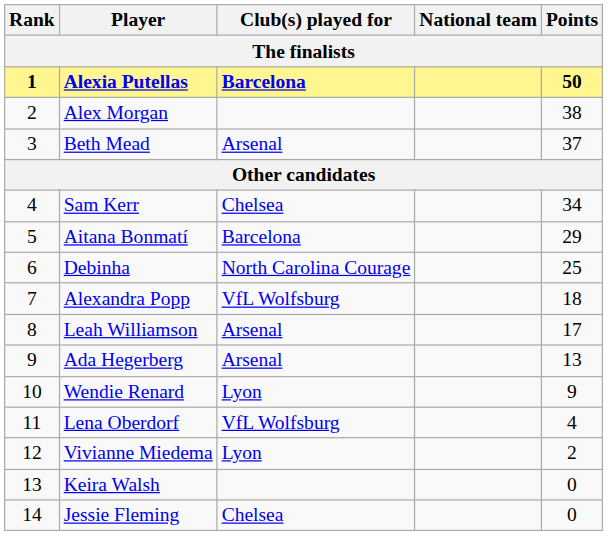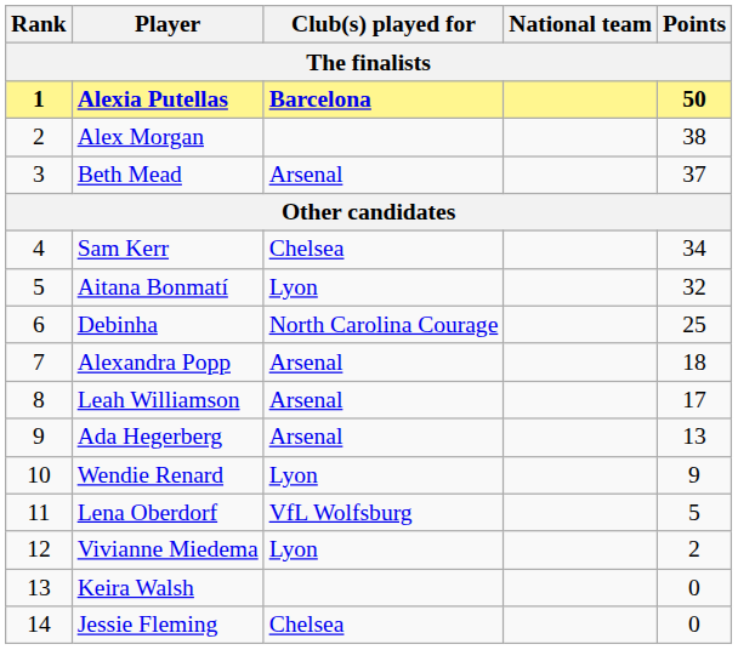Aitana Bonmatí | Club(s) played for: Barcelona -> Lyon
Aitana Bonmatí | Points: 29 -> 32
Alexandra Popp | Club(s) played for: VfL Wolfsburg -> Arsenal
Lena Oberdorf | Points: 4 -> 5
